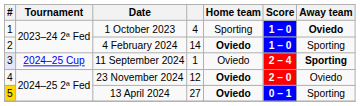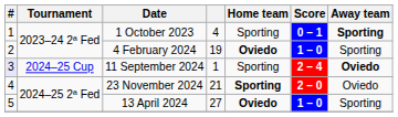1 October 2023 | Score: 1 – 0 -> 0 – 1
1 October 2023 | Away team: Oviedo -> Sporting
4 February 2024 | column 4: 14 -> 19
11 September 2024 | Home team: Oviedo -> Sporting
11 September 2024 | Away team: Sporting -> Oviedo
23 November 2024 | column 4: 12 -> 21
23 November 2024 | Home team: Oviedo -> Sporting
13 April 2024 | #: gold background -> no background
13 April 2024 | Score: 0 – 1 -> 1 – 0
